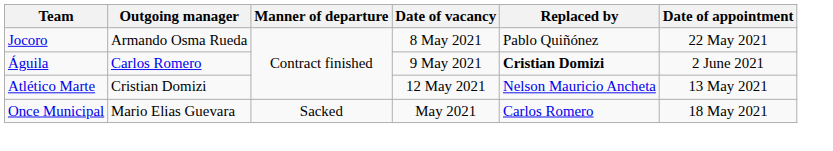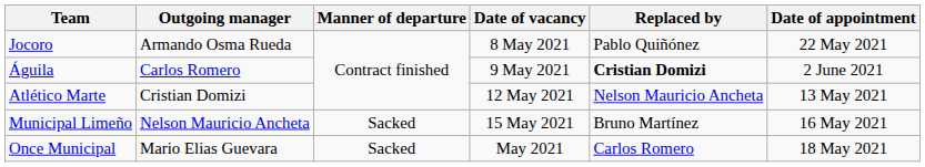+ row: Municipal Limeño | Nelson Mauricio Ancheta | Sacked | 15 May 2021 | Bruno Martínez | 16 May 2021
